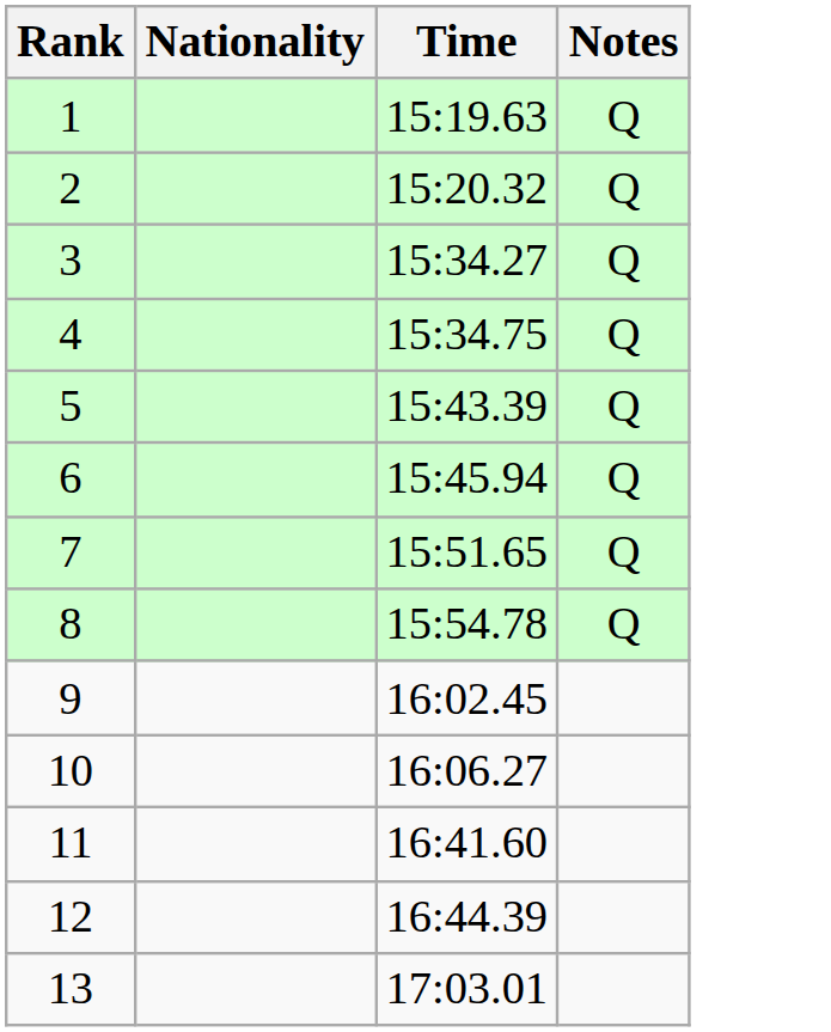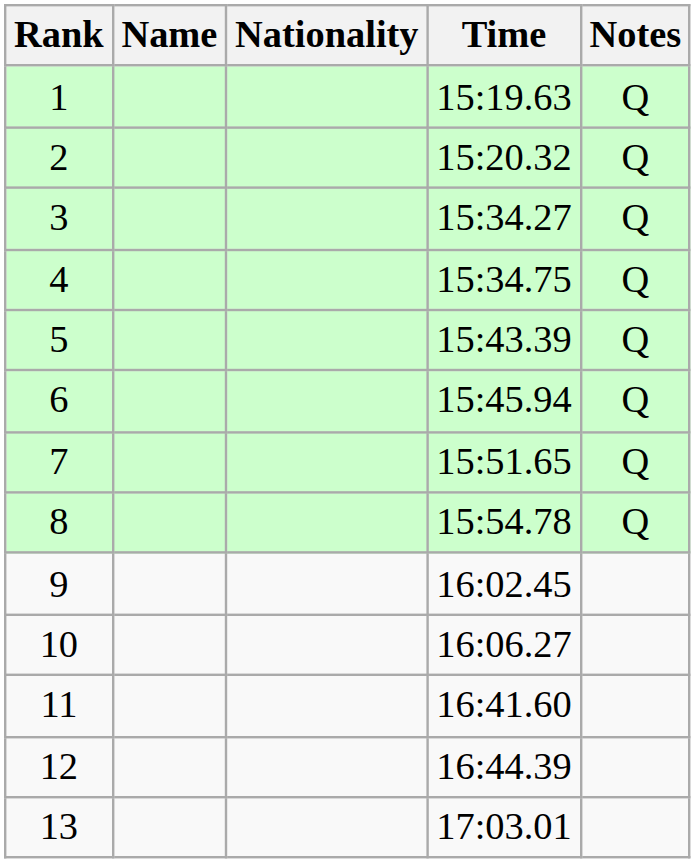+ column: Name
